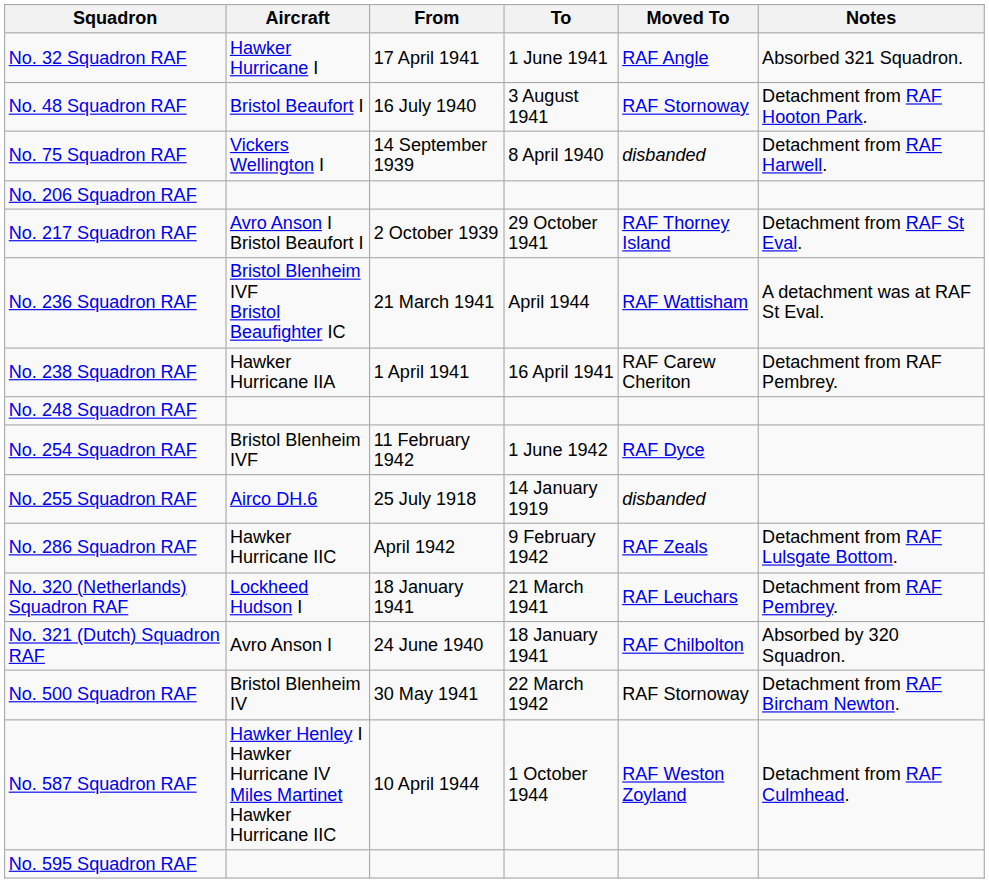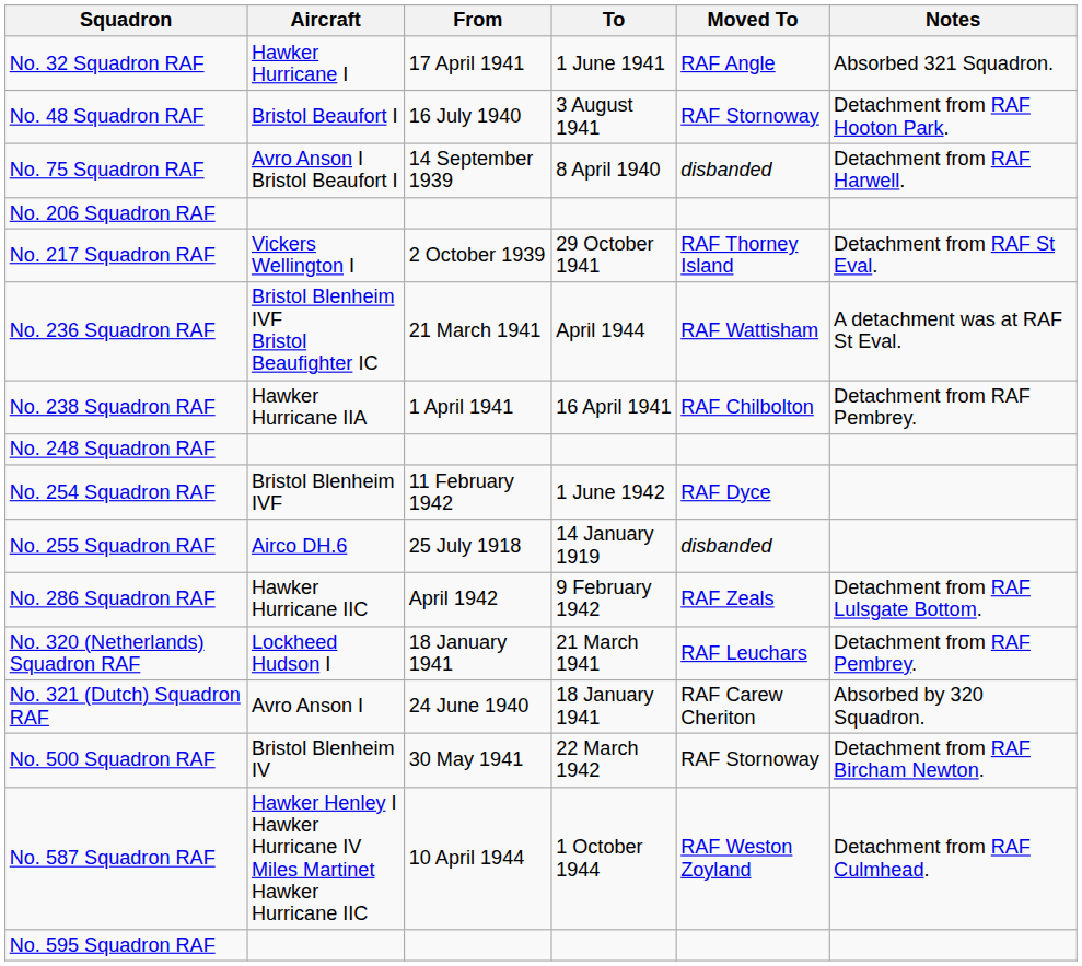No. 75 Squadron RAF | Aircraft: Vickers Wellington I -> Avro Anson I Bristol Beaufort I
No. 217 Squadron RAF | Aircraft: Avro Anson I Bristol Beaufort I -> Vickers Wellington I
No. 238 Squadron RAF | Moved To: RAF Carew Cheriton -> RAF Chilbolton
No. 321 (Dutch) Squadron RAF | Moved To: RAF Chilbolton -> RAF Carew Cheriton
